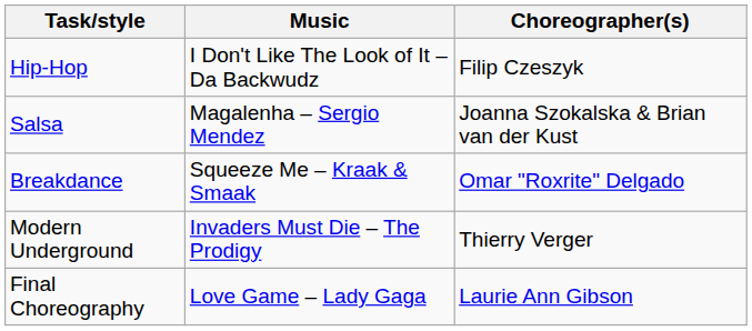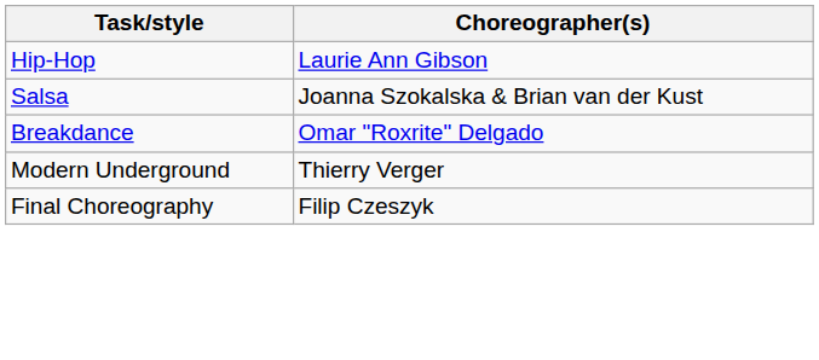- column: Music | I Don't Like The Look of It – Da Backwudz | Magalenha – Sergio Mendez | Squeeze Me – Kraak & Smaak | Invaders Must Die – The Prodigy | Love Game – Lady Gaga
Hip-Hop | Choreographer(s): Filip Czeszyk -> Laurie Ann Gibson
Final Choreography | Choreographer(s): Laurie Ann Gibson -> Filip Czeszyk
